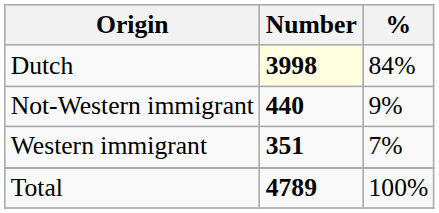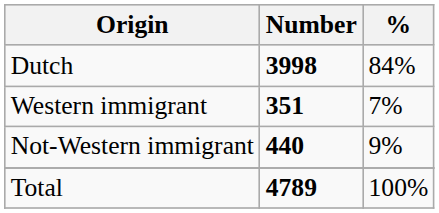Dutch | Number: lightyellow background -> no background
rows swapped: Not-Western immigrant <-> Western immigrant
